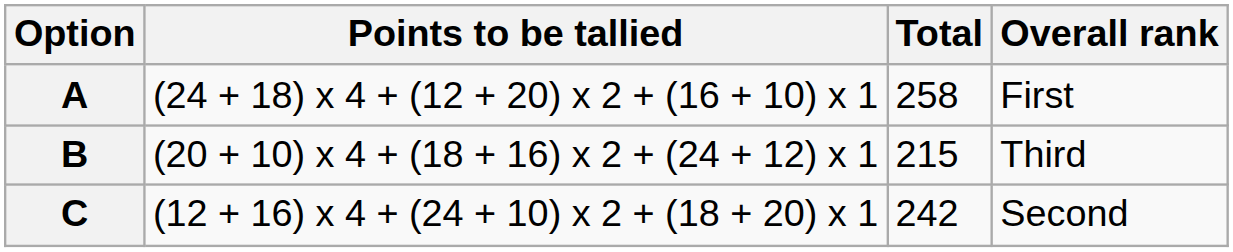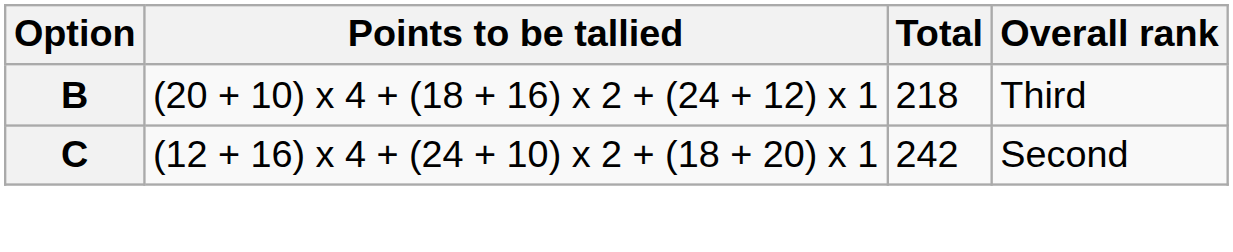- row: A | (24 + 18) x 4 + (12 + 20) x 2 + (16 + 10) x 1 | 258 | First
B | Total: 215 -> 218
